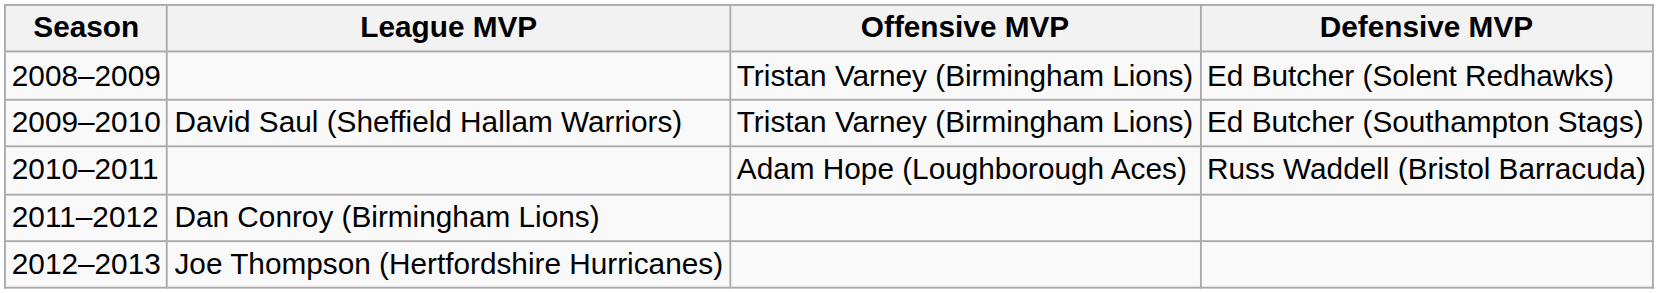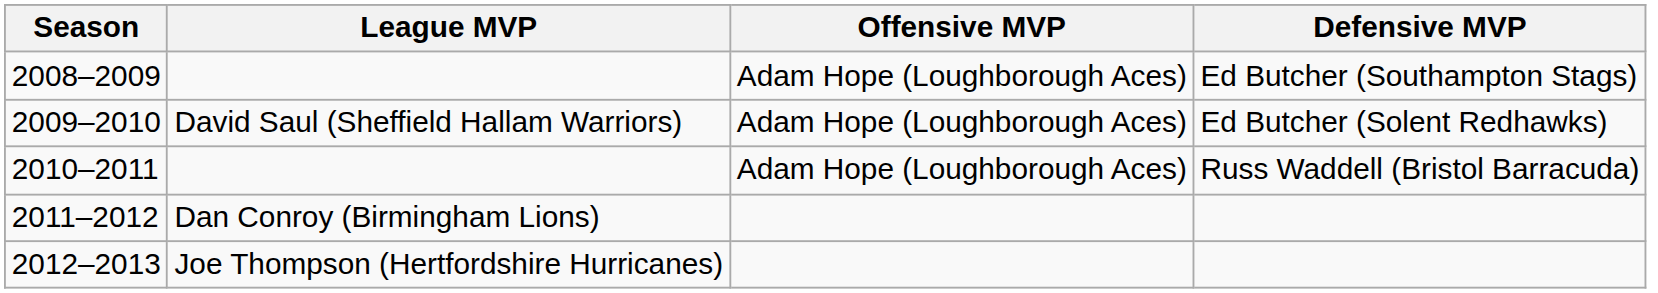2008–2009 | Offensive MVP: Tristan Varney (Birmingham Lions) -> Adam Hope (Loughborough Aces)
2008–2009 | Defensive MVP: Ed Butcher (Solent Redhawks) -> Ed Butcher (Southampton Stags)
2009–2010 | Offensive MVP: Tristan Varney (Birmingham Lions) -> Adam Hope (Loughborough Aces)
2009–2010 | Defensive MVP: Ed Butcher (Southampton Stags) -> Ed Butcher (Solent Redhawks)
